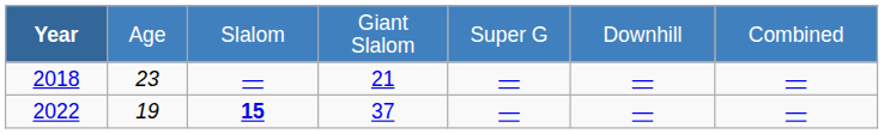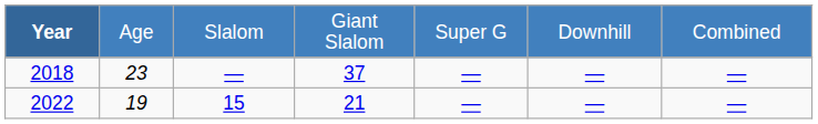2018 | column 4: 21 -> 37
2022 | column 3: bold -> normal
2022 | column 4: 37 -> 21
